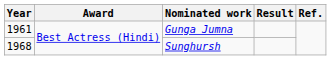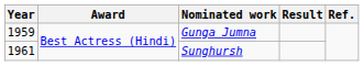Gunga Jumna | Year: 1961 -> 1959
Sunghursh | Year: 1968 -> 1961
